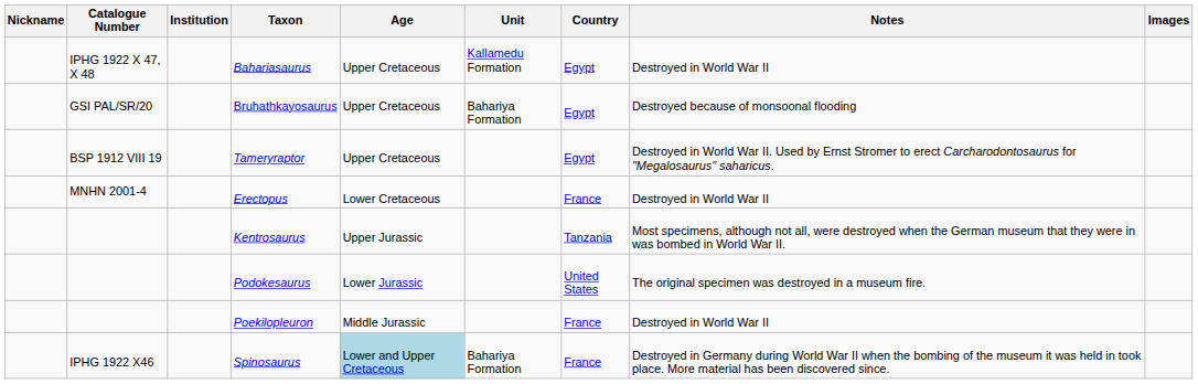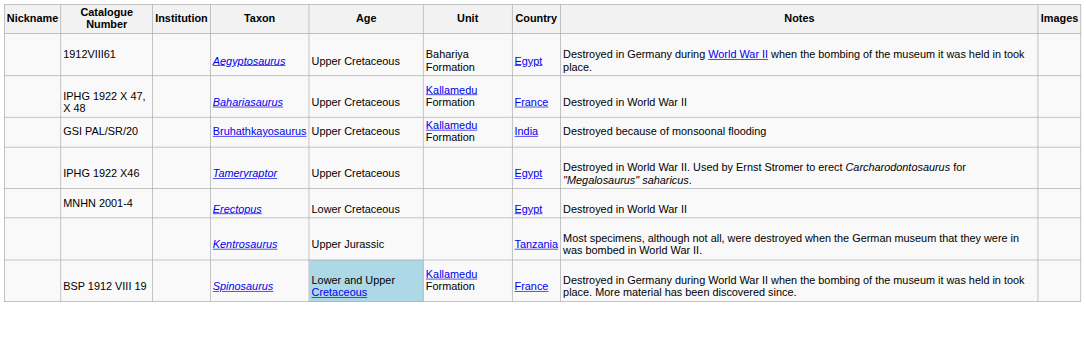+ row: 1912VIII61 | Aegyptosaurus | Upper Cretaceous | Bahariya Formation | Egypt | Destroyed in Germany during World War II when the bombing of the museum it was held in took place.
Bahariasaurus | Country: Egypt -> France
Bruhathkayosaurus | Unit: Bahariya Formation -> Kallamedu Formation
Bruhathkayosaurus | Country: Egypt -> India
Tameryraptor | Catalogue Number: BSP 1912 VIII 19 -> IPHG 1922 X46
Erectopus | Country: France -> Egypt
- row: Podokesaurus | Lower Jurassic | United States | The original specimen was destroyed in a museum fire.
- row: Poekilopleuron | Middle Jurassic | France | Destroyed in World War II
Spinosaurus | Catalogue Number: IPHG 1922 X46 -> BSP 1912 VIII 19
Spinosaurus | Unit: Bahariya Formation -> Kallamedu Formation
